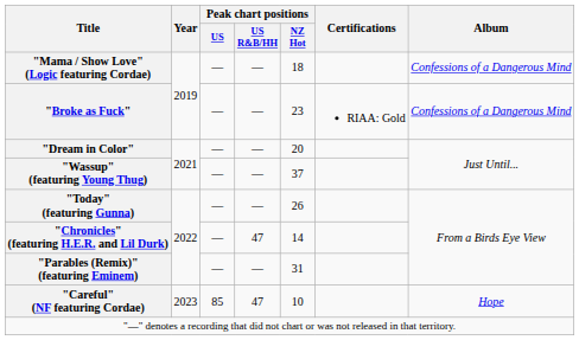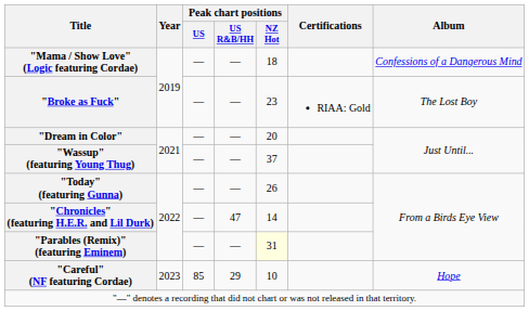"Broke as Fuck" | Album: Confessions of a Dangerous Mind -> The Lost Boy
"Parables (Remix)" (featuring Eminem) | Peak chart positions / NZ Hot: no background -> lightyellow background
"Careful" (NF featuring Cordae) | Peak chart positions / US R&B/HH: 47 -> 29
